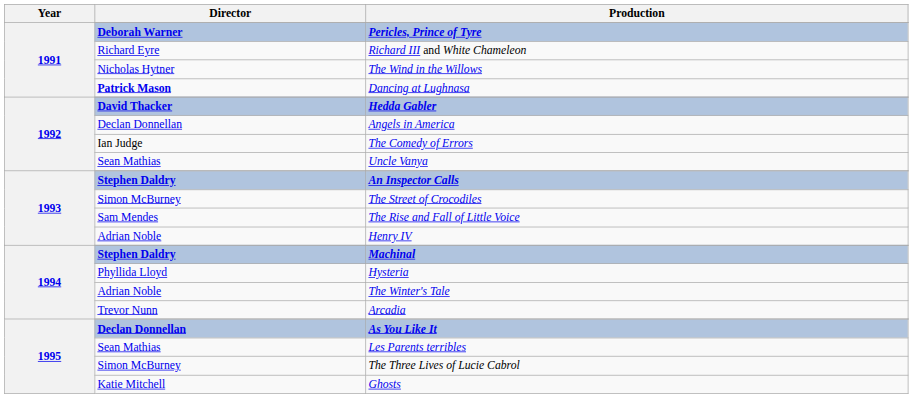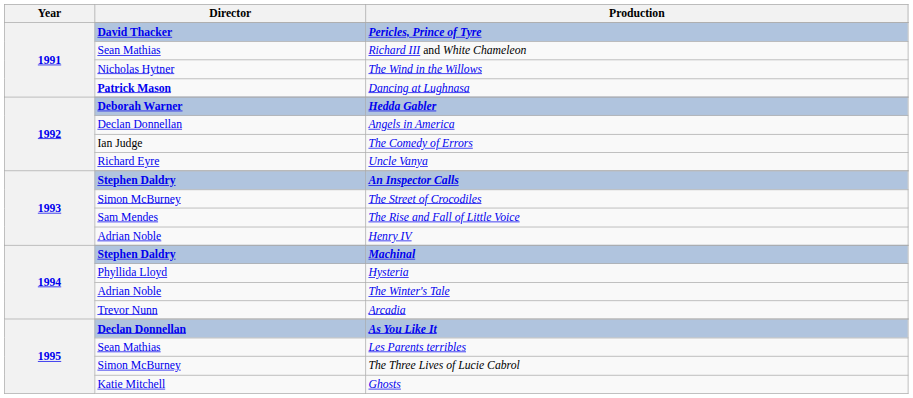Pericles, Prince of Tyre | Director: Deborah Warner -> David Thacker
Richard III and White Chameleon | Director: Richard Eyre -> Sean Mathias
Hedda Gabler | Director: David Thacker -> Deborah Warner
Uncle Vanya | Director: Sean Mathias -> Richard Eyre
